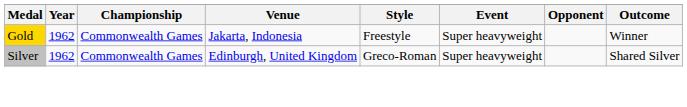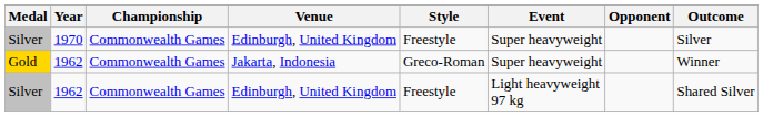+ row: Silver | 1970 | Commonwealth Games | Edinburgh, United Kingdom | Freestyle | Super heavyweight | Silver
Gold | Style: Freestyle -> Greco-Roman
Silver / 1962 | Style: Greco-Roman -> Freestyle
Silver / 1962 | Event: Super heavyweight -> Light heavyweight 97 kg
